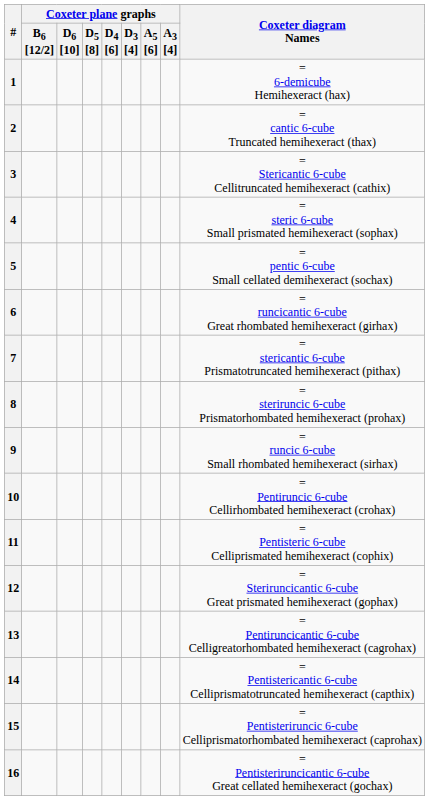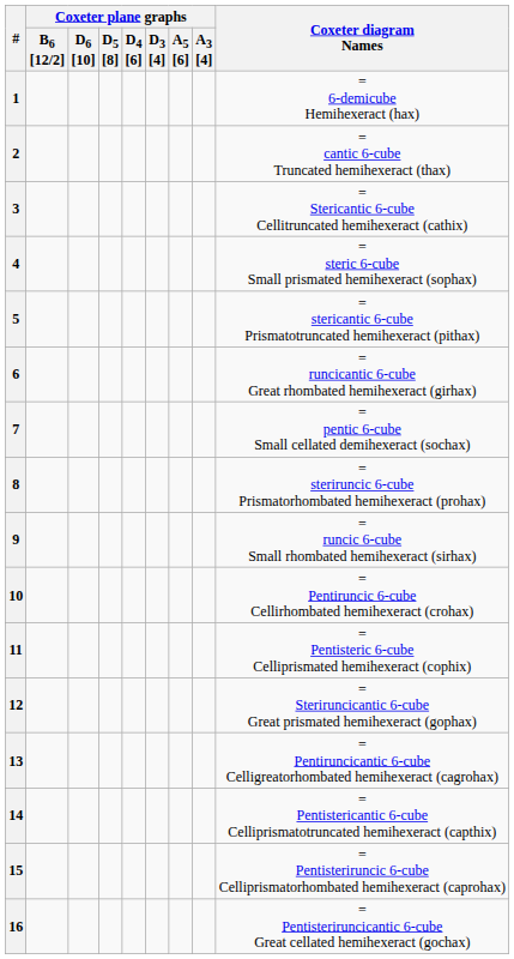5 | Coxeter diagram Names: = pentic 6-cube Small cellated demihexeract (sochax) -> = stericantic 6-cube Prismatotruncated hemihexeract (pithax)
7 | Coxeter diagram Names: = stericantic 6-cube Prismatotruncated hemihexeract (pithax) -> = pentic 6-cube Small cellated demihexeract (sochax)
